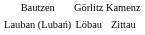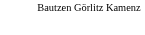- row: Lauban (Lubań) | Löbau | Zittau
